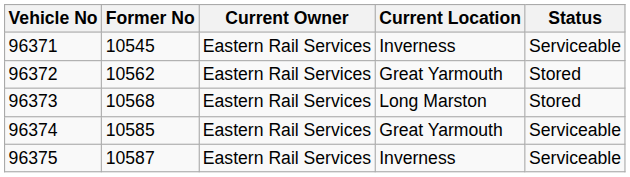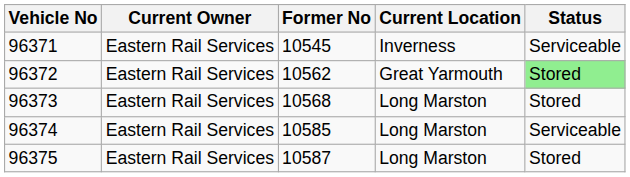columns swapped: Former No <-> Current Owner
96372 | Status: no background -> lightgreen background
96374 | Current Location: Great Yarmouth -> Long Marston
96375 | Current Location: Inverness -> Long Marston
96375 | Status: Serviceable -> Stored
